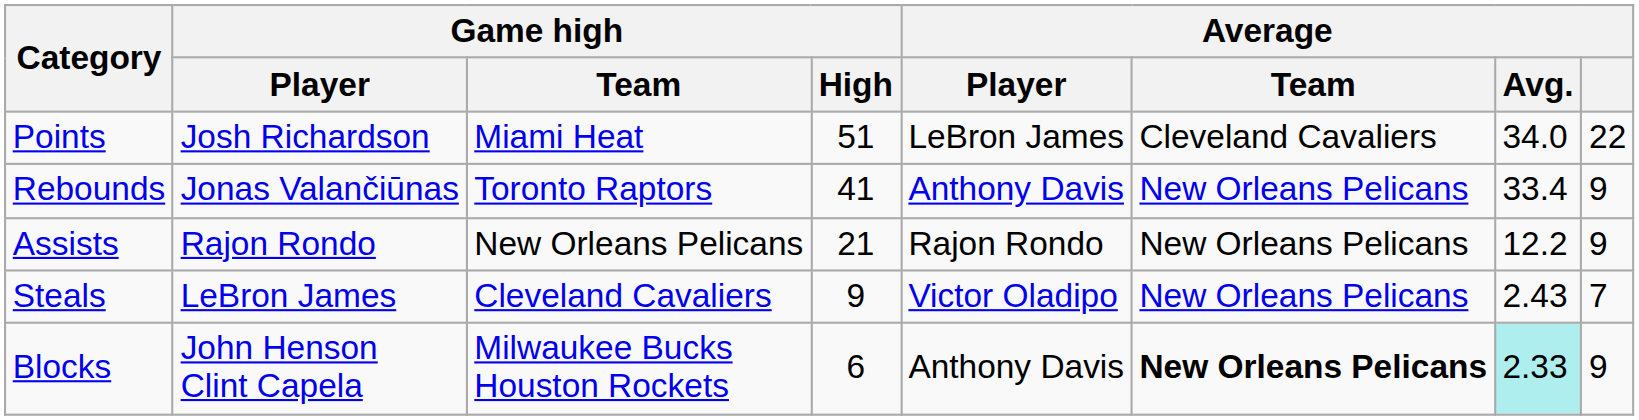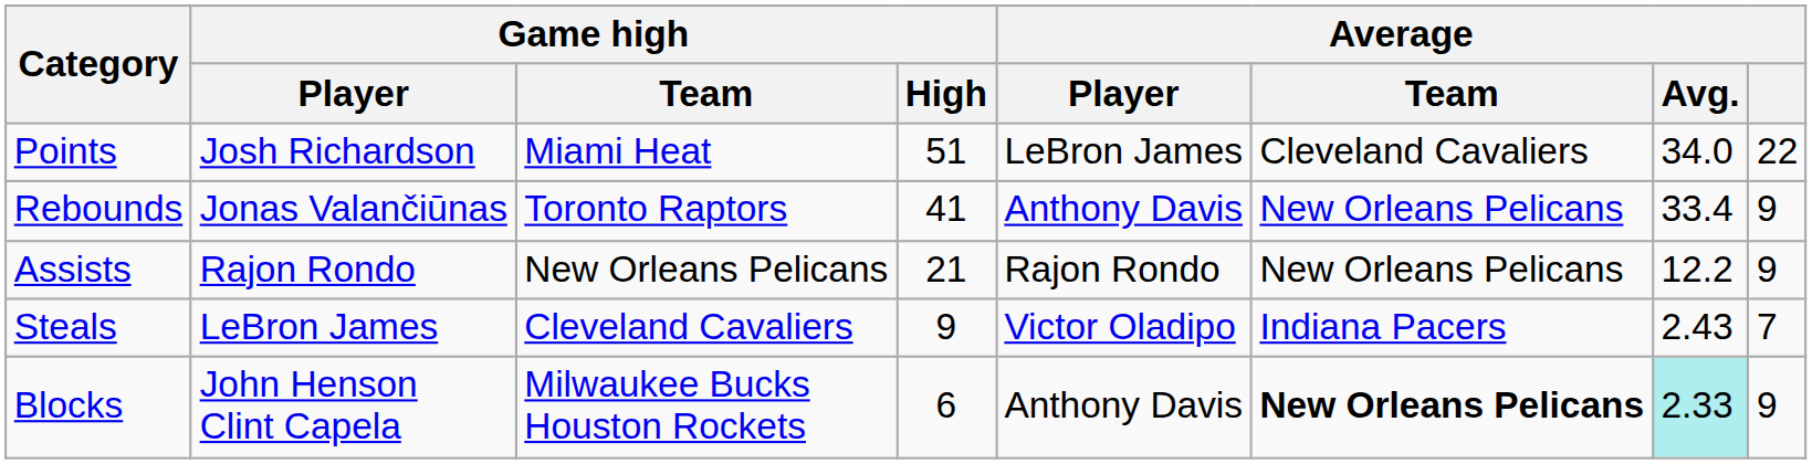Steals | Average / Team: New Orleans Pelicans -> Indiana Pacers
